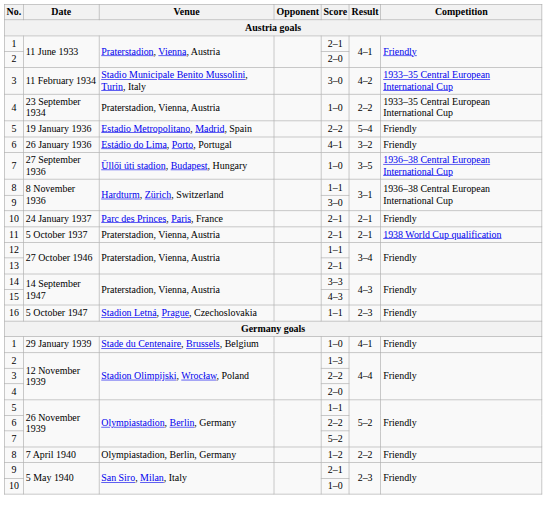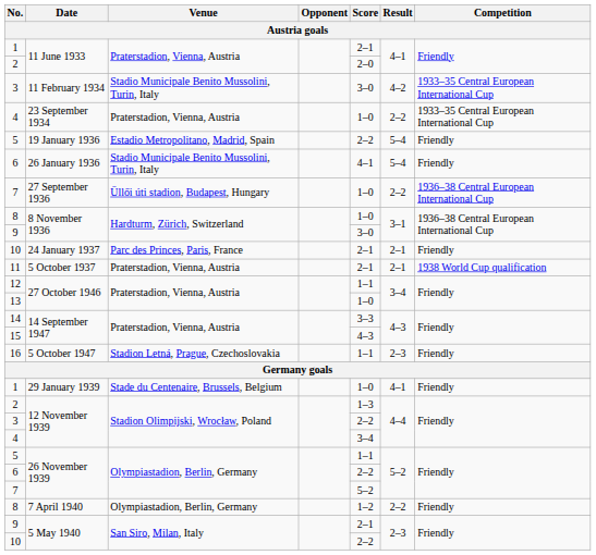26 January 1936 | Venue: Estádio do Lima, Porto, Portugal -> Stadio Municipale Benito Mussolini, Turin, Italy
26 January 1936 | Result: 3–2 -> 5–4
27 September 1936 | Result: 3–5 -> 2–2
8 / 8 November 1936 | Score: 1–1 -> 1–0
13 / 27 October 1946 | Score: 2–1 -> 1–0
4 / 12 November 1939 | Score: 2–0 -> 3–4
10 / 5 May 1940 | Score: 1–0 -> 2–2
